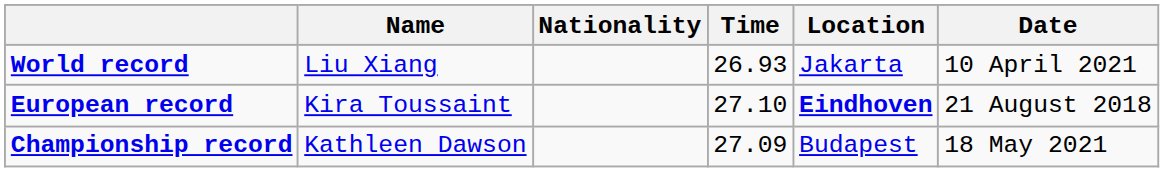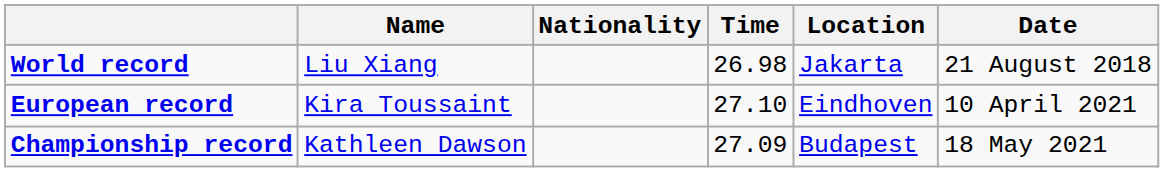World record | Time: 26.93 -> 26.98
World record | Date: 10 April 2021 -> 21 August 2018
European record | Location: bold -> normal
European record | Date: 21 August 2018 -> 10 April 2021
